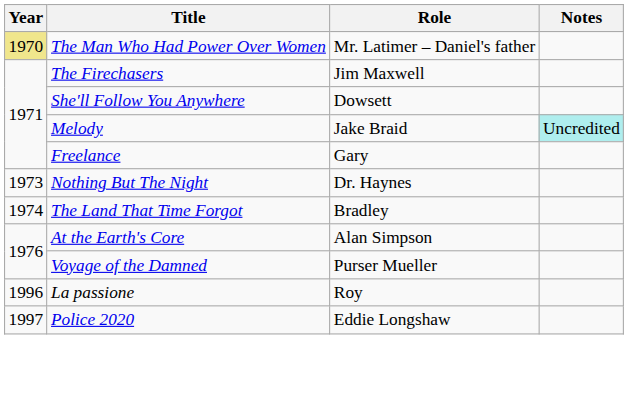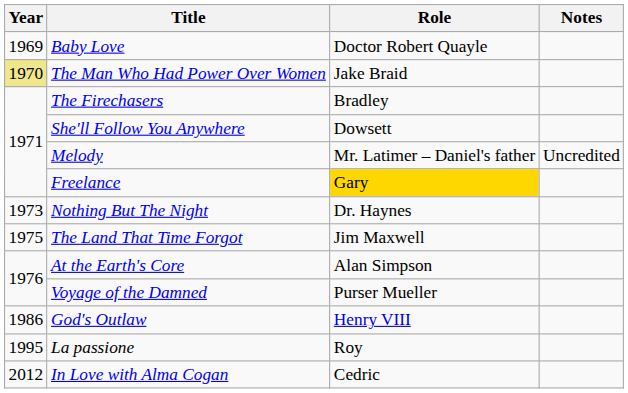+ row: 1969 | Baby Love | Doctor Robert Quayle
The Man Who Had Power Over Women | Role: Mr. Latimer – Daniel's father -> Jake Braid
The Firechasers | Role: Jim Maxwell -> Bradley
Melody | Role: Jake Braid -> Mr. Latimer – Daniel's father
Melody | Notes: paleturquoise background -> no background
Freelance | Role: no background -> gold background
The Land That Time Forgot | Year: 1974 -> 1975
The Land That Time Forgot | Role: Bradley -> Jim Maxwell
+ row: 1986 | God's Outlaw | Henry VIII
La passione | Year: 1996 -> 1995
- row: 1997 | Police 2020 | Eddie Longshaw
+ row: 2012 | In Love with Alma Cogan | Cedric
